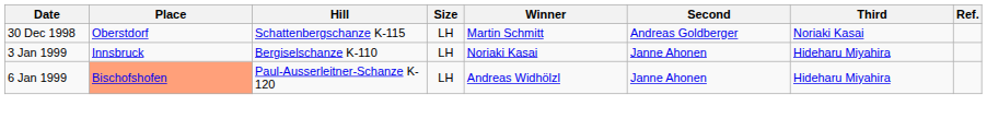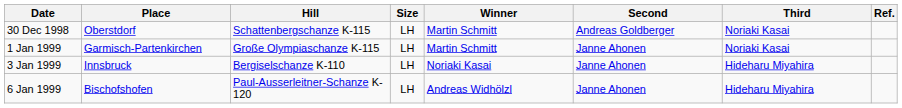+ row: 1 Jan 1999 | Garmisch-Partenkirchen | Große Olympiaschanze K-115 | LH | Martin Schmitt | Janne Ahonen | Noriaki Kasai
6 Jan 1999 | Place: lightsalmon background -> no background
